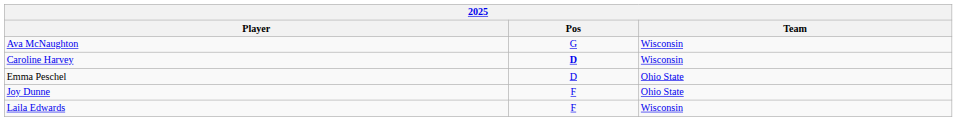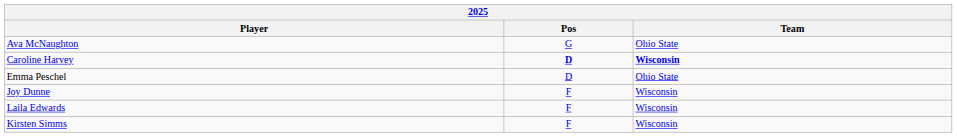Ava McNaughton | Team: Wisconsin -> Ohio State
Caroline Harvey | Team: normal -> bold
Joy Dunne | Team: Ohio State -> Wisconsin
+ row: Kirsten Simms | F | Wisconsin
